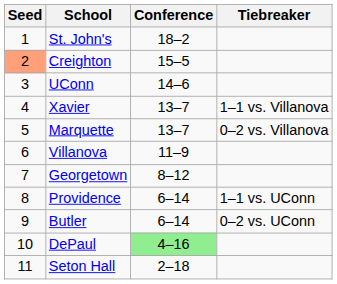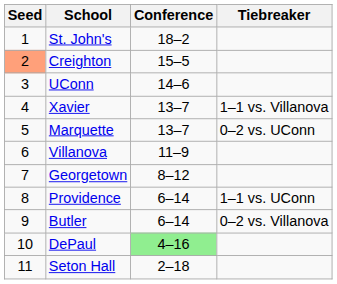Marquette | Tiebreaker: 0–2 vs. Villanova -> 0–2 vs. UConn
Butler | Tiebreaker: 0–2 vs. UConn -> 0–2 vs. Villanova
